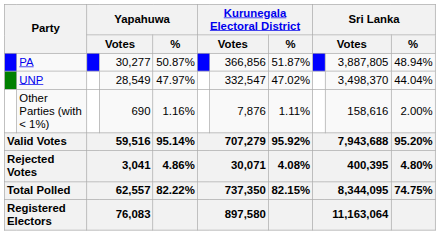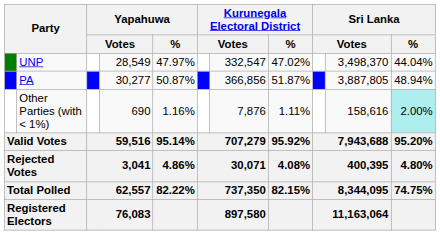rows swapped: PA <-> UNP
Other Parties (with < 1%) | Sri Lanka / %: no background -> paleturquoise background
